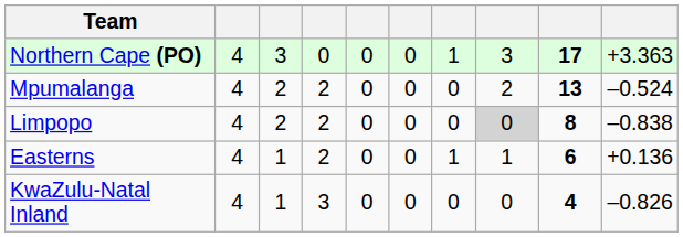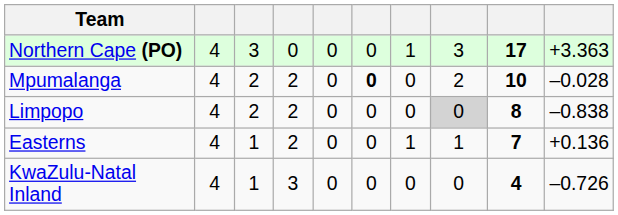Mpumalanga | column 6: normal -> bold
Mpumalanga | column 9: 13 -> 10
Mpumalanga | column 10: –0.524 -> –0.028
Easterns | column 9: 6 -> 7
KwaZulu-Natal Inland | column 10: –0.826 -> –0.726
